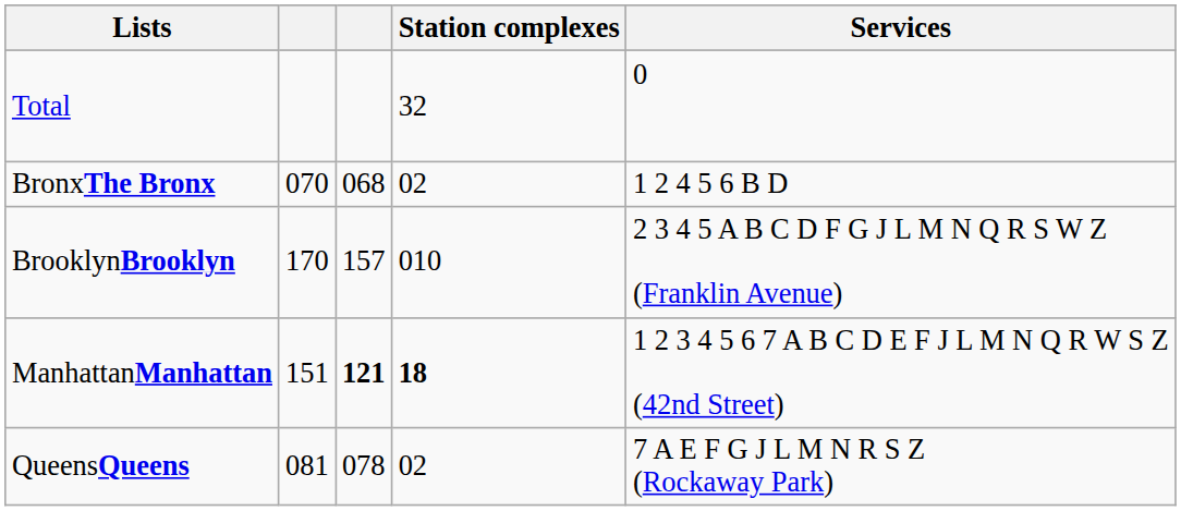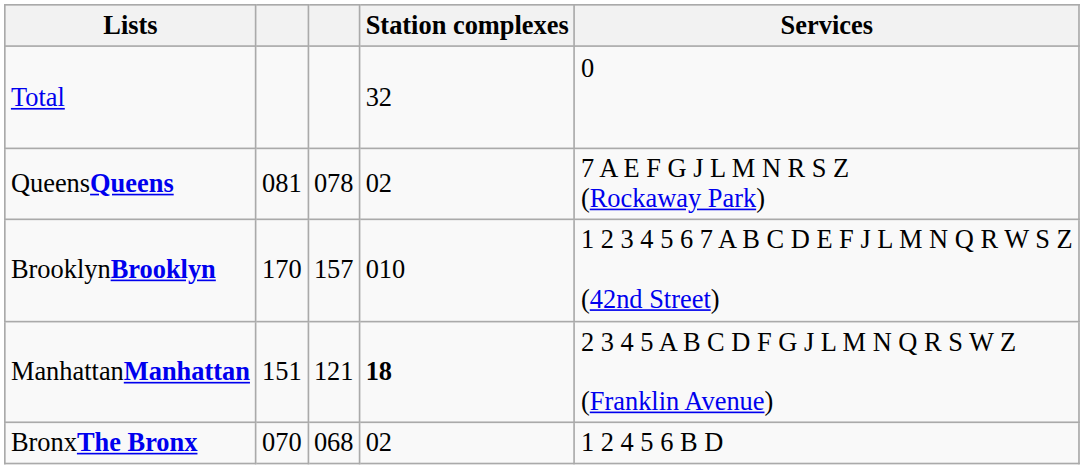rows swapped: BronxThe Bronx <-> QueensQueens
BrooklynBrooklyn | Services: 2 3 4 5 A B C D F G J L M N Q R S W Z (Franklin Avenue) -> 1 2 3 4 5 6 7 A B C D E F J L M N Q R W S Z (42nd Street)
ManhattanManhattan | column 3: bold -> normal
ManhattanManhattan | Services: 1 2 3 4 5 6 7 A B C D E F J L M N Q R W S Z (42nd Street) -> 2 3 4 5 A B C D F G J L M N Q R S W Z (Franklin Avenue)
